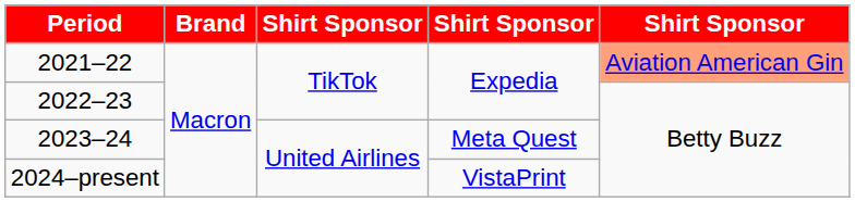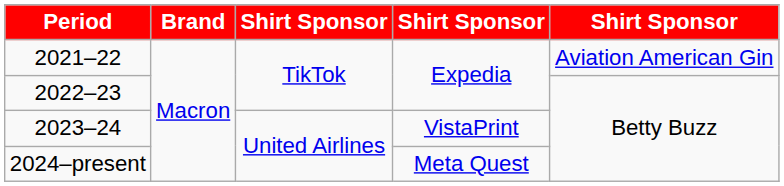2021–22 | column 5: lightsalmon background -> no background
2023–24 | column 4: Meta Quest -> VistaPrint
2024–present | column 4: VistaPrint -> Meta Quest
